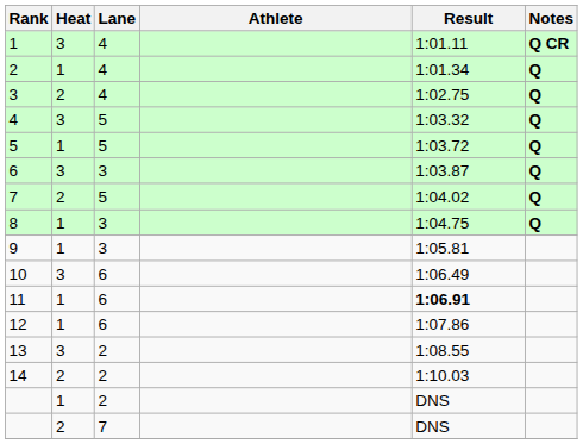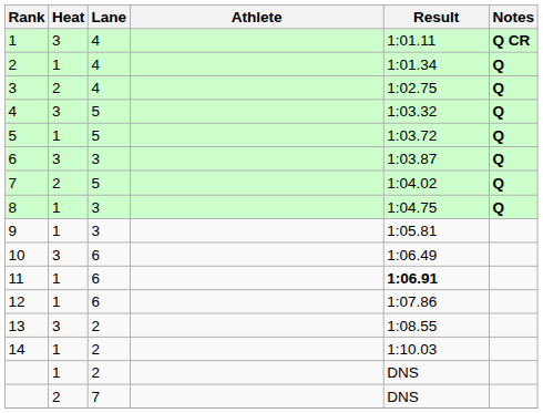14 | Heat: 2 -> 1
